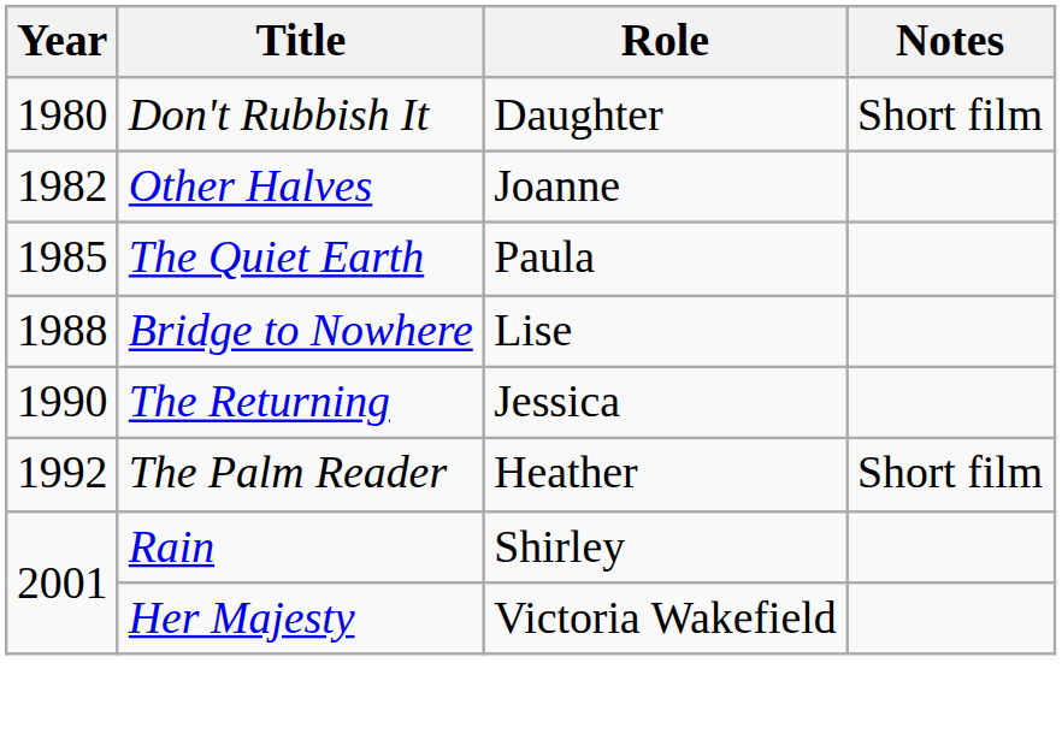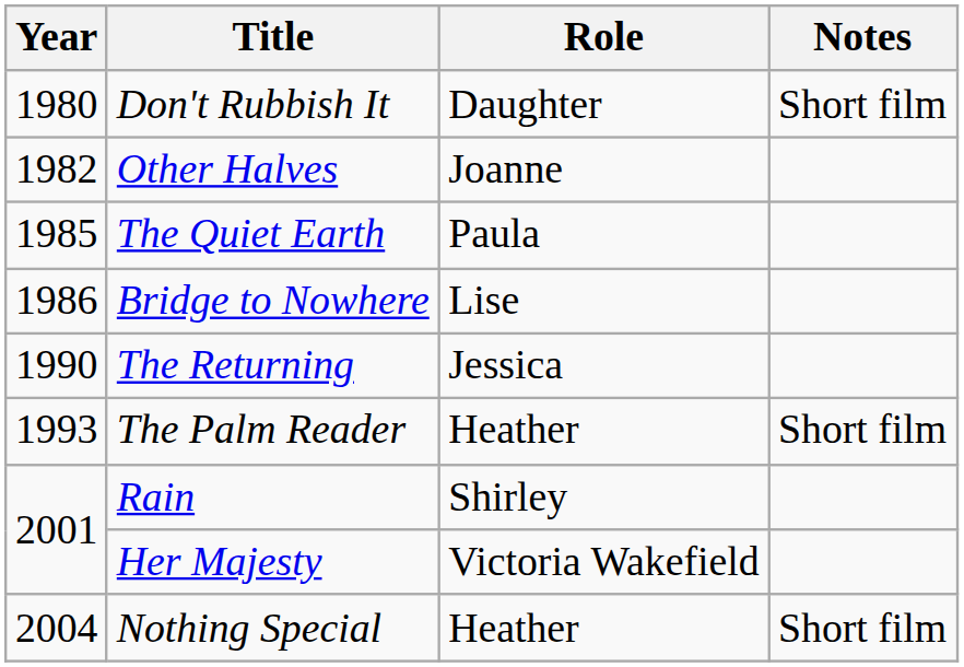Bridge to Nowhere | Year: 1988 -> 1986
The Palm Reader | Year: 1992 -> 1993
+ row: 2004 | Nothing Special | Heather | Short film
